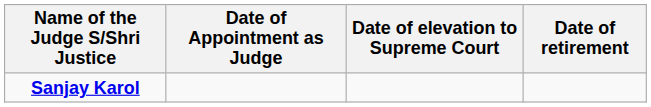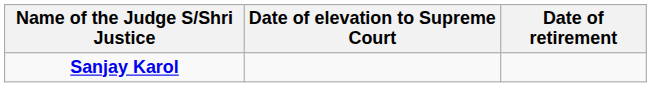- column: Date of Appointment as Judge
